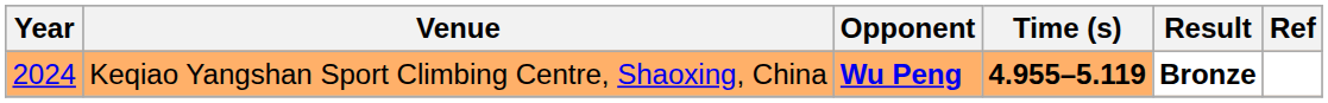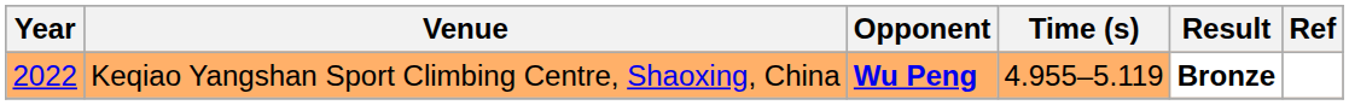Keqiao Yangshan Sport Climbing Centre, Shaoxing, China | Year: 2024 -> 2022
Keqiao Yangshan Sport Climbing Centre, Shaoxing, China | Time (s): bold -> normal
